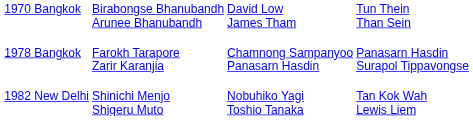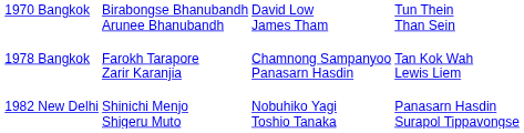1978 Bangkok | column 4: Panasarn Hasdin Surapol Tippavongse -> Tan Kok Wah Lewis Liem
1982 New Delhi | column 4: Tan Kok Wah Lewis Liem -> Panasarn Hasdin Surapol Tippavongse
